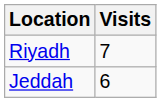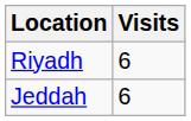Riyadh | Visits: 7 -> 6
